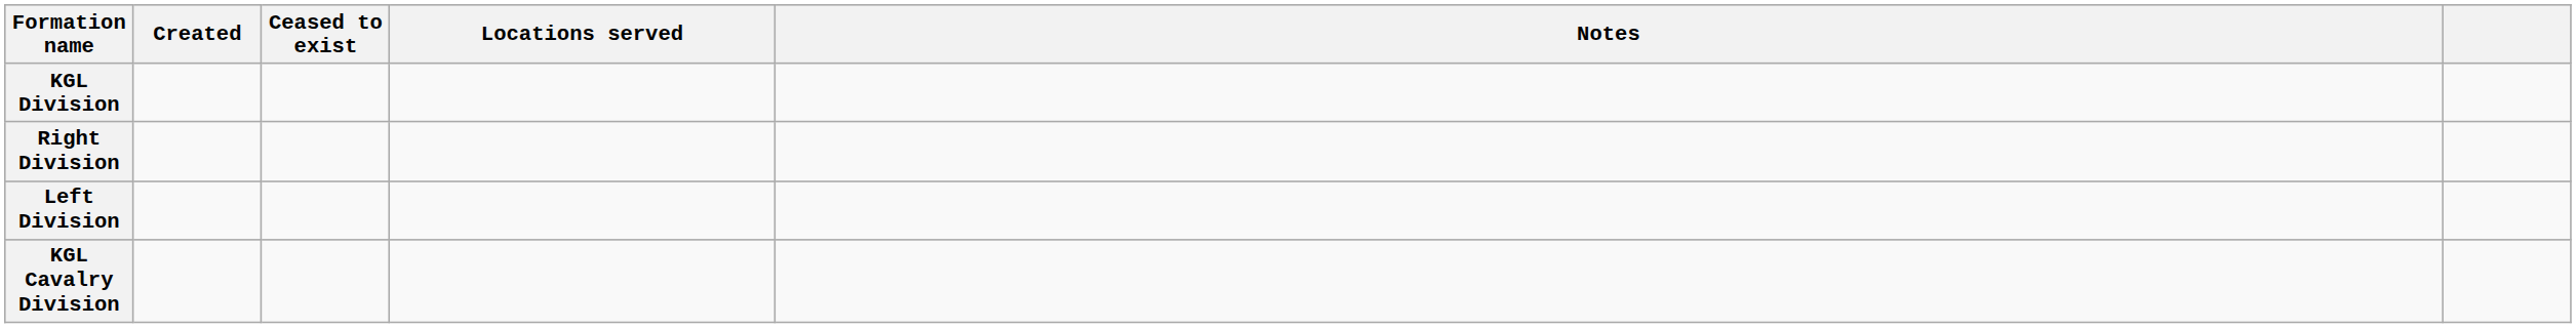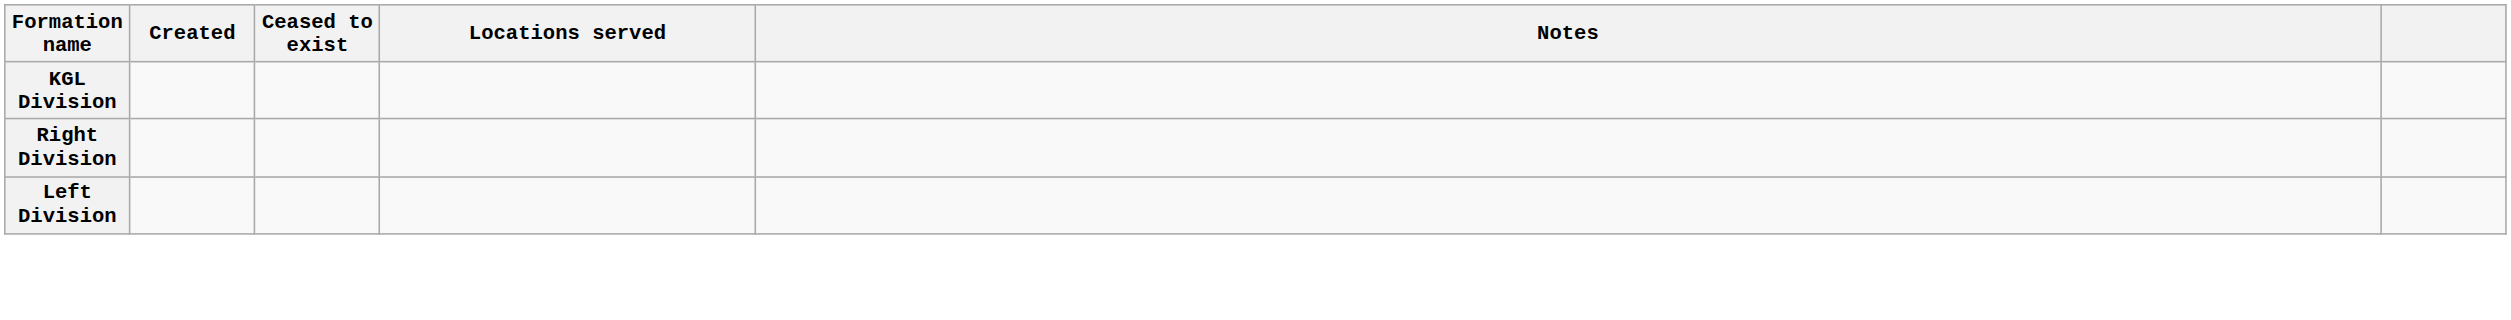- row: KGL Cavalry Division
